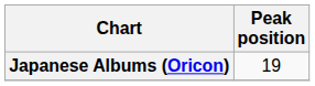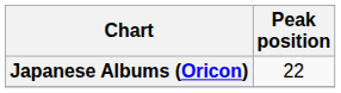Japanese Albums (Oricon) | Peak position: 19 -> 22
